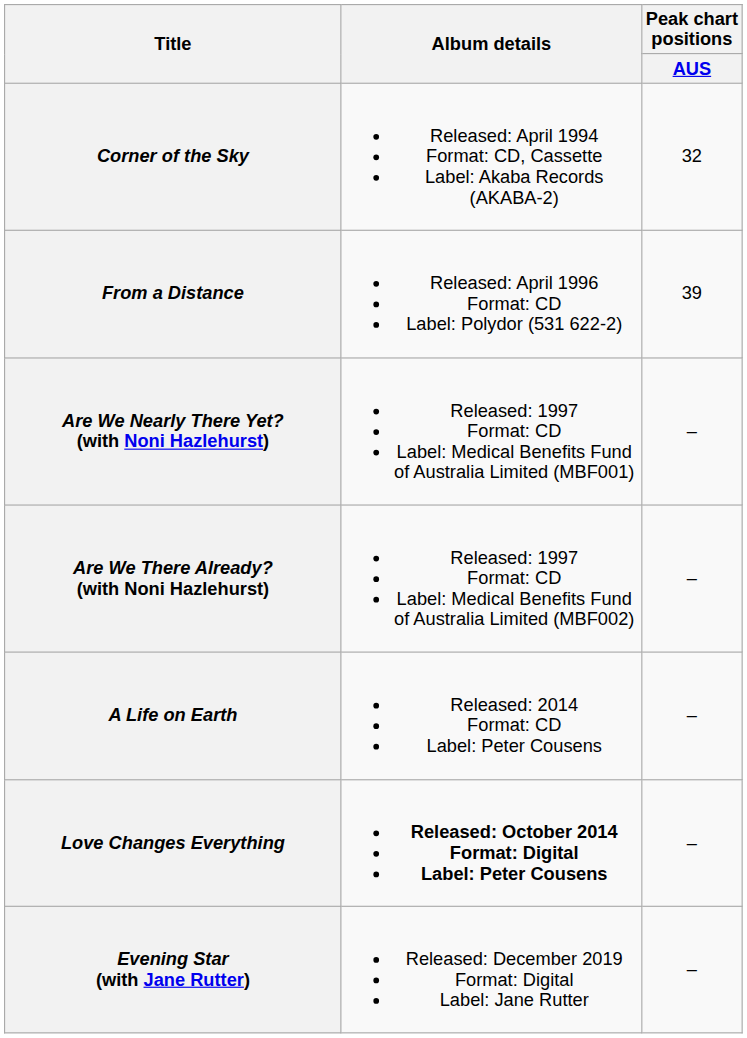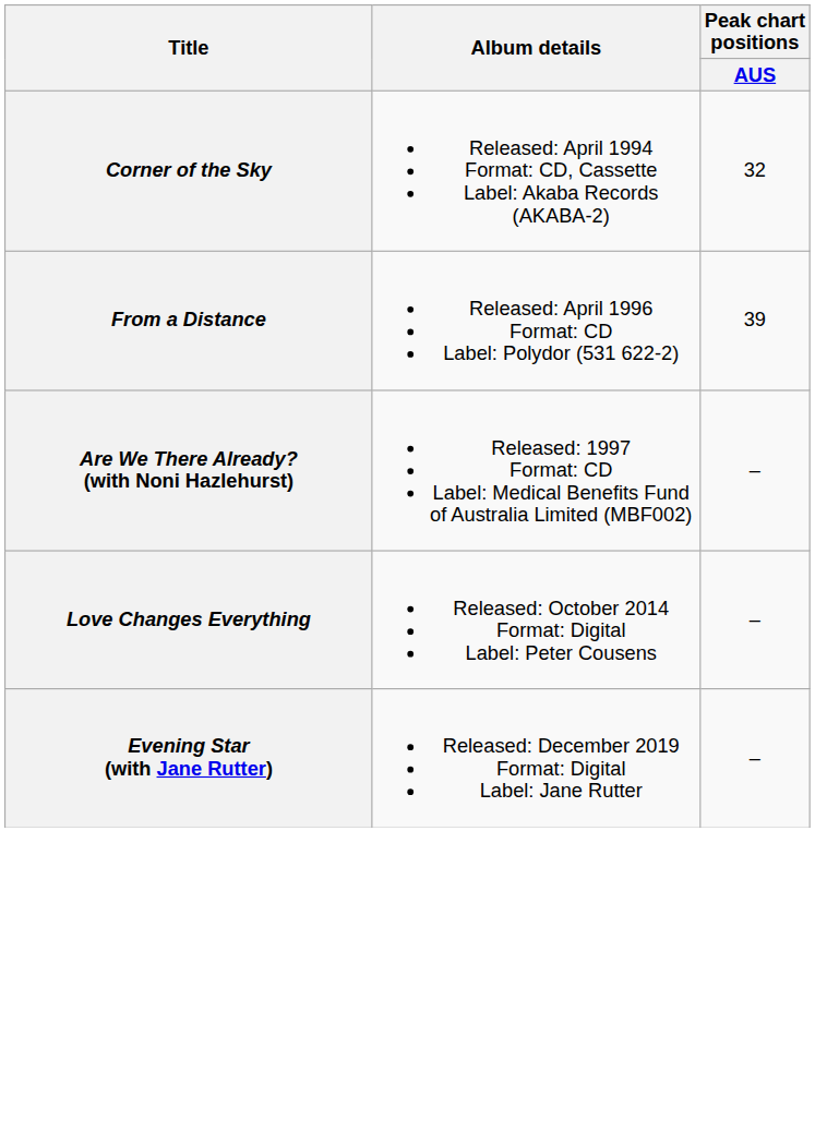- row: Are We Nearly There Yet? (with Noni Hazlehurst) | Released: 1997 Format: CD Label: Medical Benefits Fund of Australia Limited (MBF001) | –
- row: A Life on Earth | Released: 2014 Format: CD Label: Peter Cousens | –
Love Changes Everything | Album details: bold -> normal
